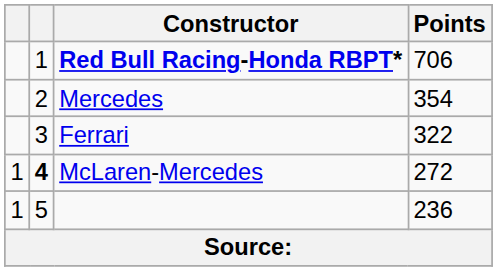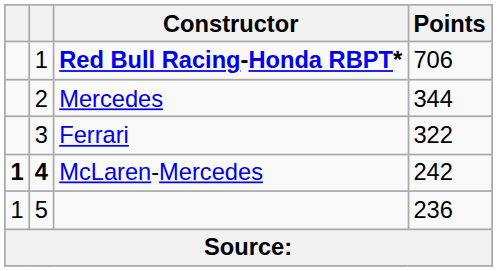Mercedes | Points: 354 -> 344
McLaren-Mercedes | column 1: normal -> bold
McLaren-Mercedes | Points: 272 -> 242
